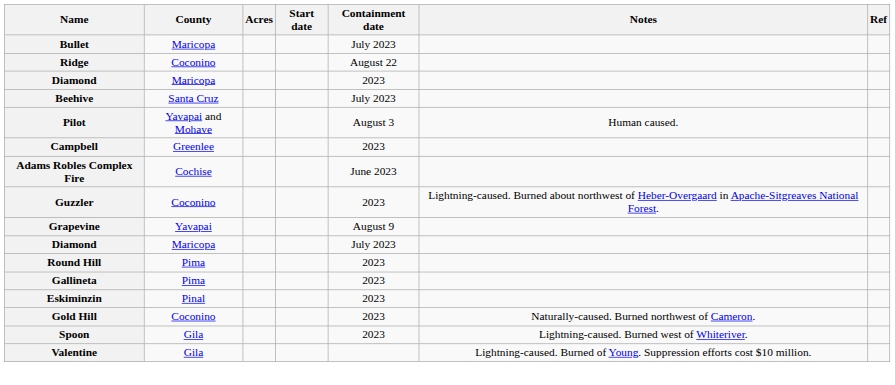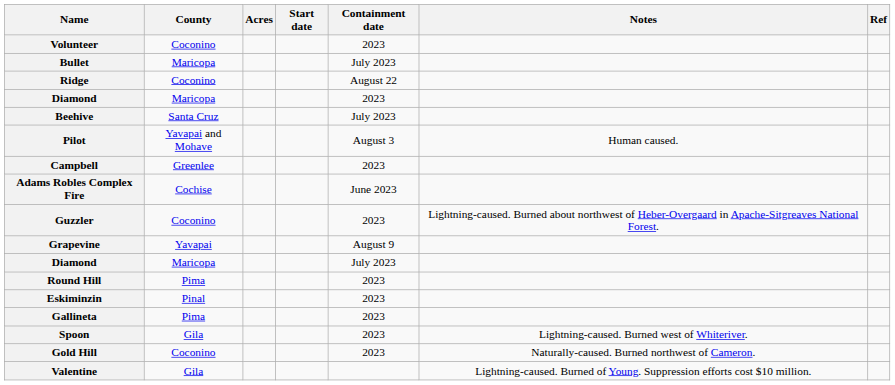+ row: Volunteer | Coconino | 2023
rows swapped: Eskiminzin <-> Gallineta
rows swapped: Spoon <-> Gold Hill
